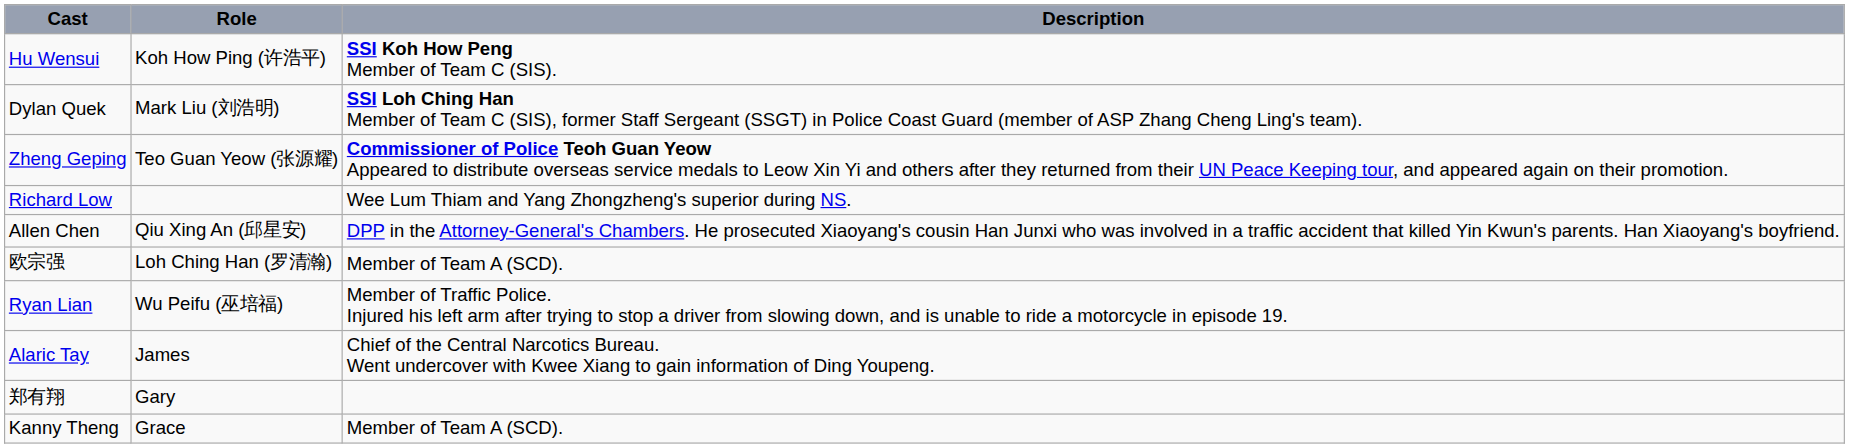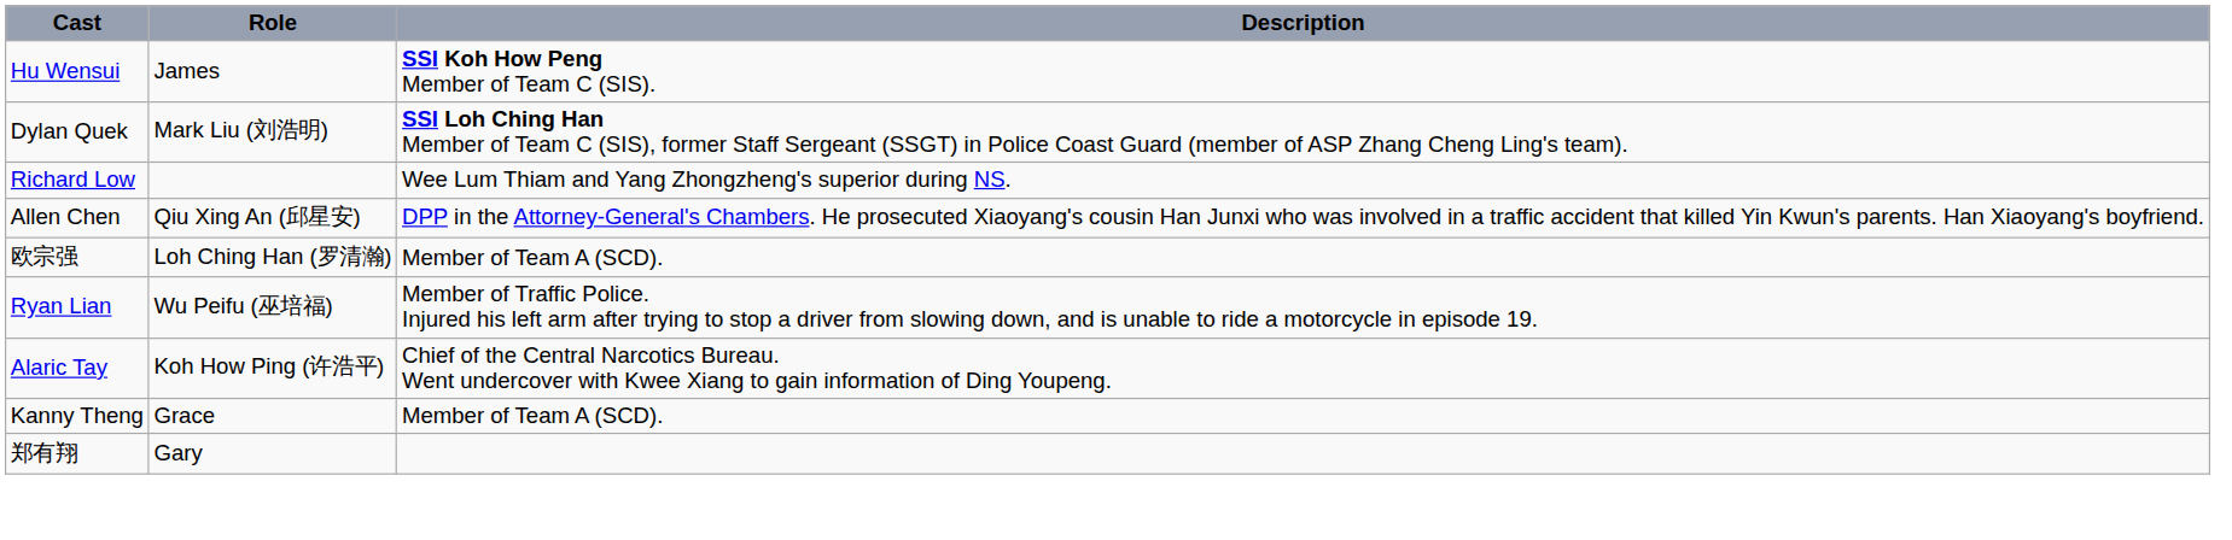Hu Wensui | Role: Koh How Ping (许浩平) -> James
- row: Zheng Geping | Teo Guan Yeow (张源耀) | Commissioner of Police Teoh Guan Yeow Appeared to distribute overseas service medals to Leow Xin Yi and others after they returned from their UN Peace Keeping tour, and appeared again on their promotion.
Alaric Tay | Role: James -> Koh How Ping (许浩平)
rows swapped: 郑有翔 <-> Kanny Theng
